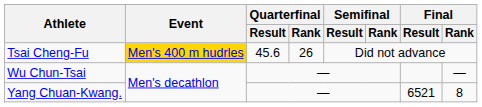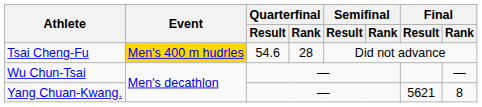Tsai Cheng-Fu | Quarterfinal / Result: 45.6 -> 54.6
Tsai Cheng-Fu | Quarterfinal / Rank: 26 -> 28
Yang Chuan-Kwang. | Final / Result: 6521 -> 5621
